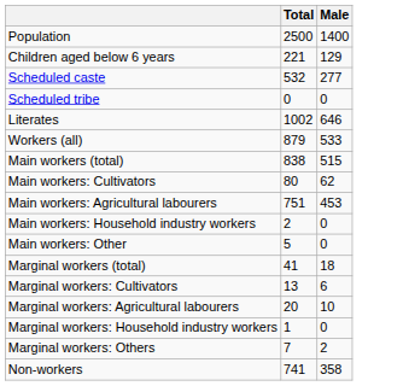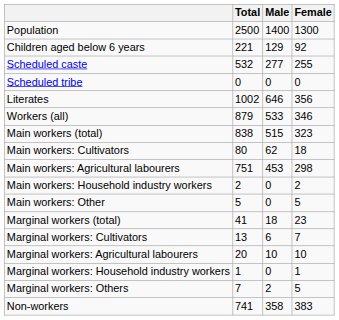+ column: Female | 1300 | 92 | 255 | 0 | 356 | 346 | 323 | 18 | 298 | 2 | 5 | 23 | 7 | 10 | 1 | 5 | 383
